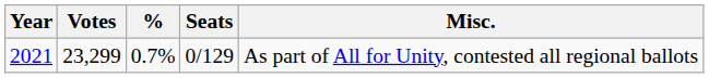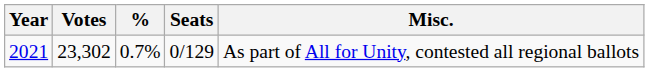2021 | Votes: 23,299 -> 23,302
